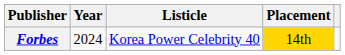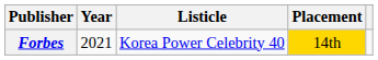Forbes | Year: 2024 -> 2021
